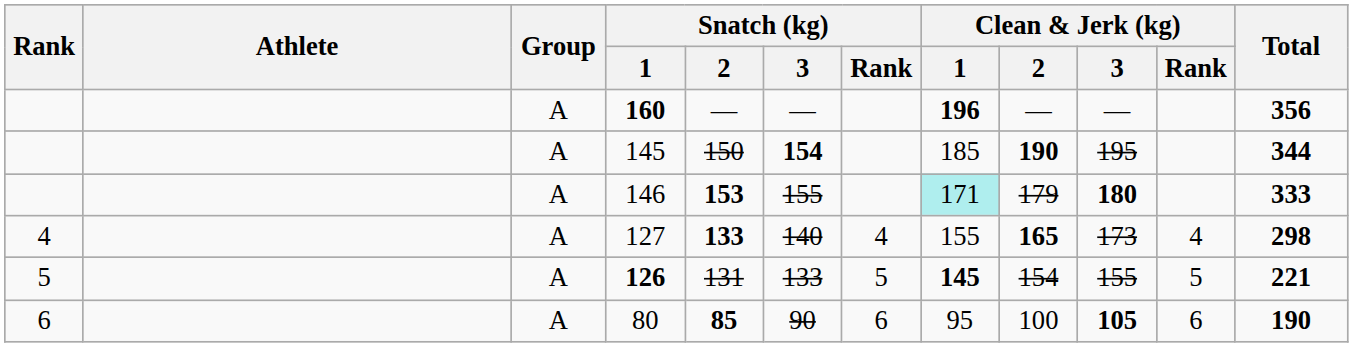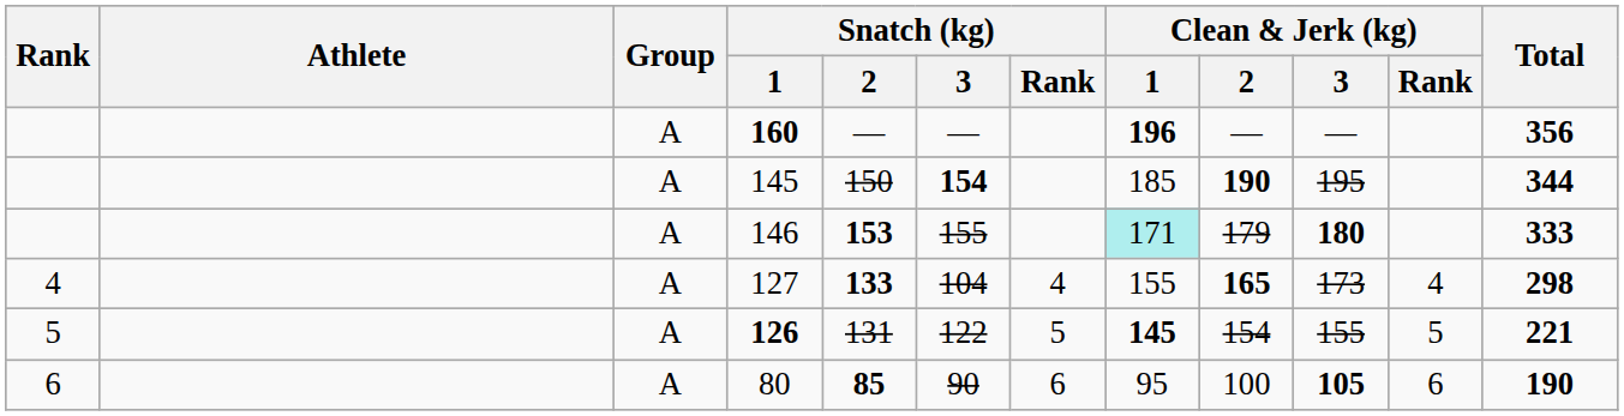127 | Snatch (kg) / 3: 140 -> 104
126 | Snatch (kg) / 3: 133 -> 122
